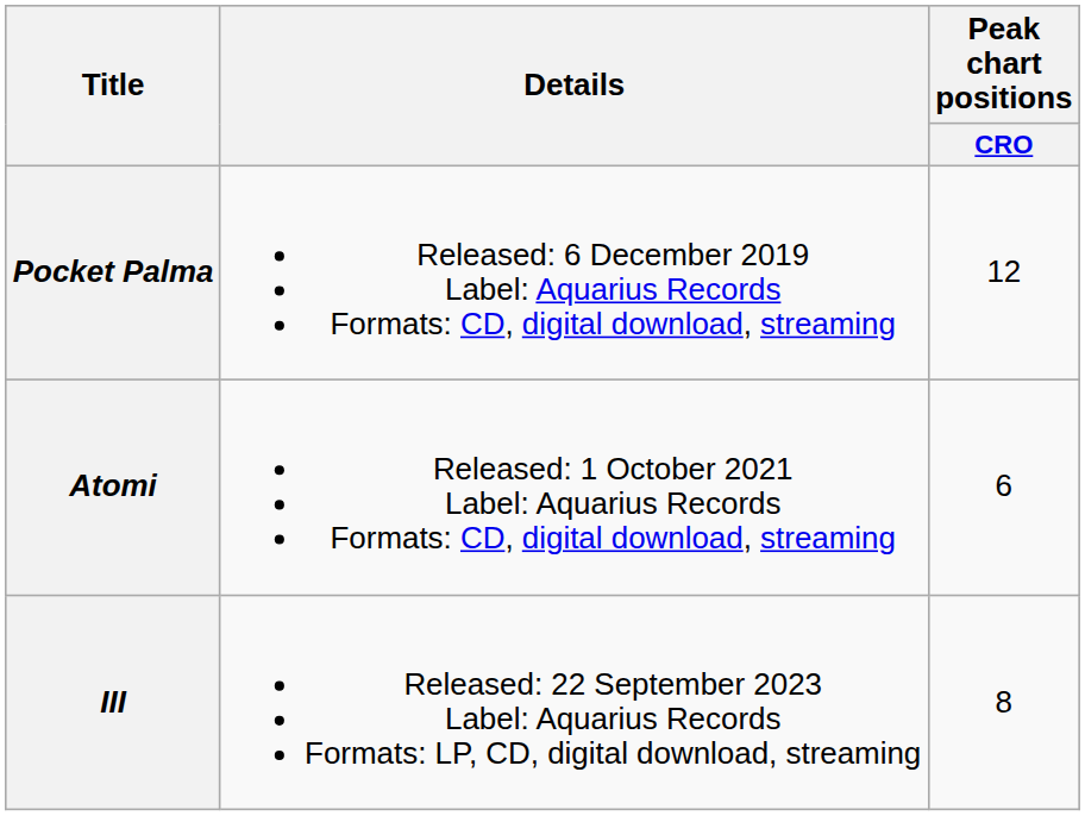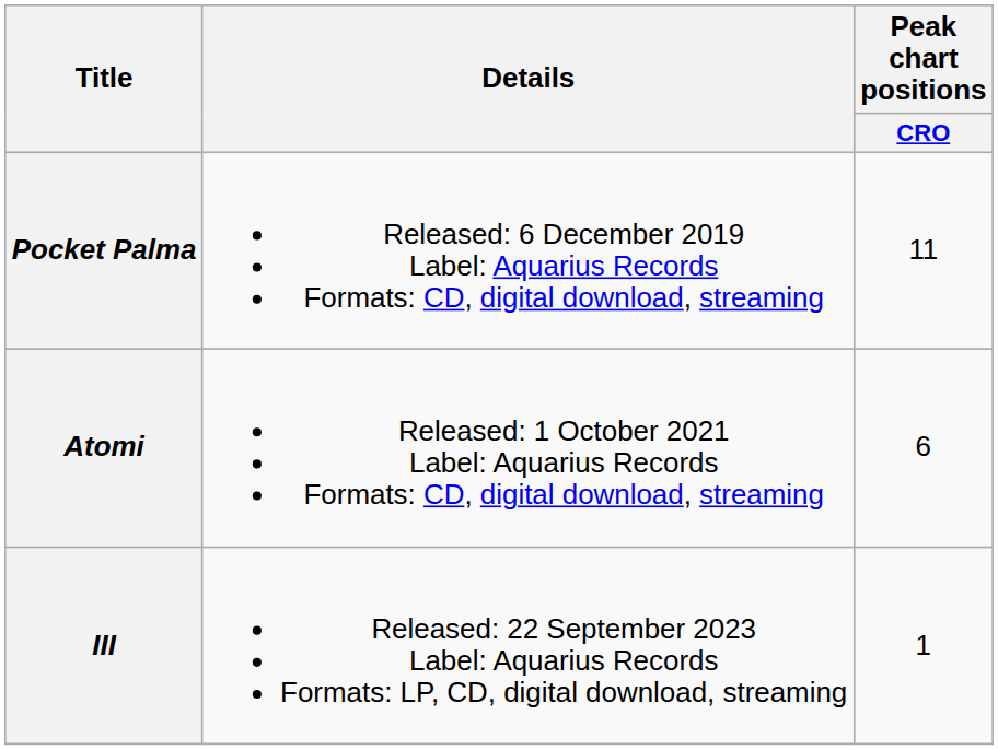Pocket Palma | Peak chart positions / CRO: 12 -> 11
III | Peak chart positions / CRO: 8 -> 1
